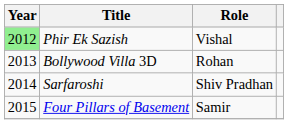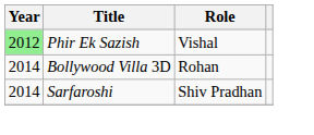Bollywood Villa 3D | Year: 2013 -> 2014
- row: 2015 | Four Pillars of Basement | Samir
